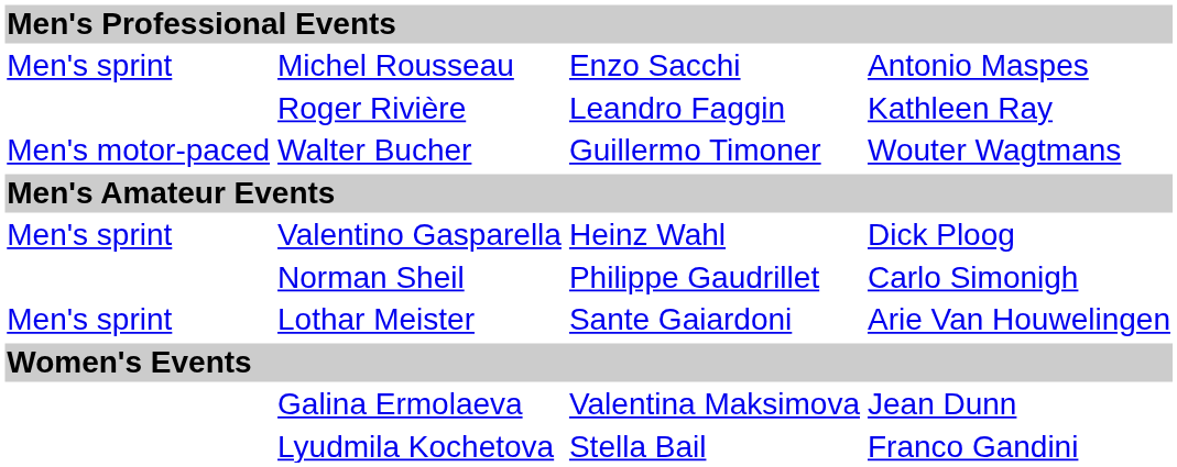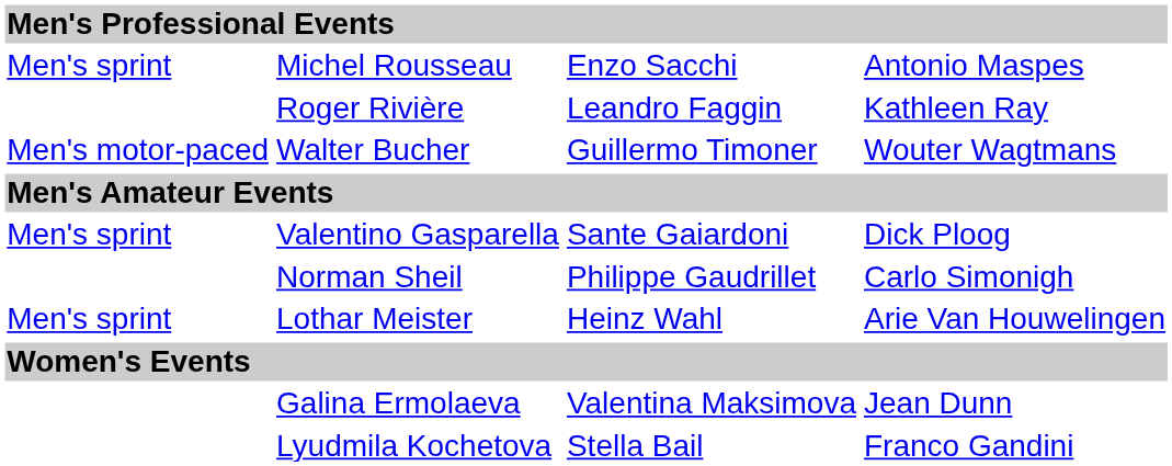Valentino Gasparella | column 3: Heinz Wahl -> Sante Gaiardoni
Lothar Meister | column 3: Sante Gaiardoni -> Heinz Wahl
